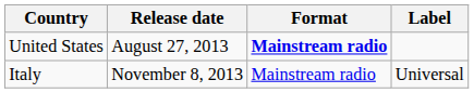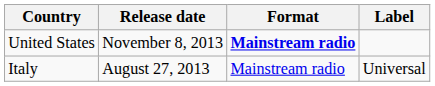United States | Release date: August 27, 2013 -> November 8, 2013
Italy | Release date: November 8, 2013 -> August 27, 2013
